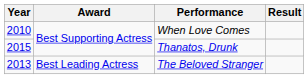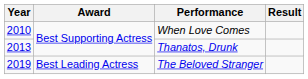Thanatos, Drunk | Year: 2015 -> 2013
The Beloved Stranger | Year: 2013 -> 2019
